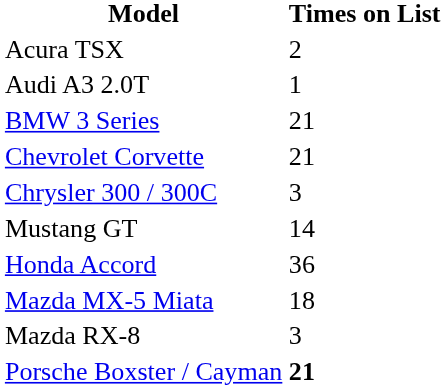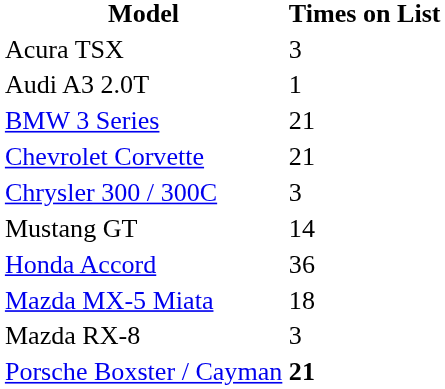Acura TSX | Times on List: 2 -> 3
